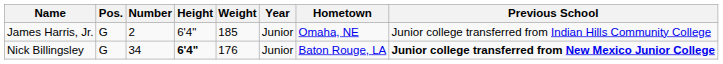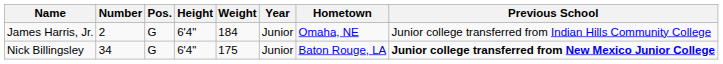columns swapped: Number <-> Pos.
James Harris, Jr. | Weight: 185 -> 184
Nick Billingsley | Height: bold -> normal
Nick Billingsley | Weight: 176 -> 175
